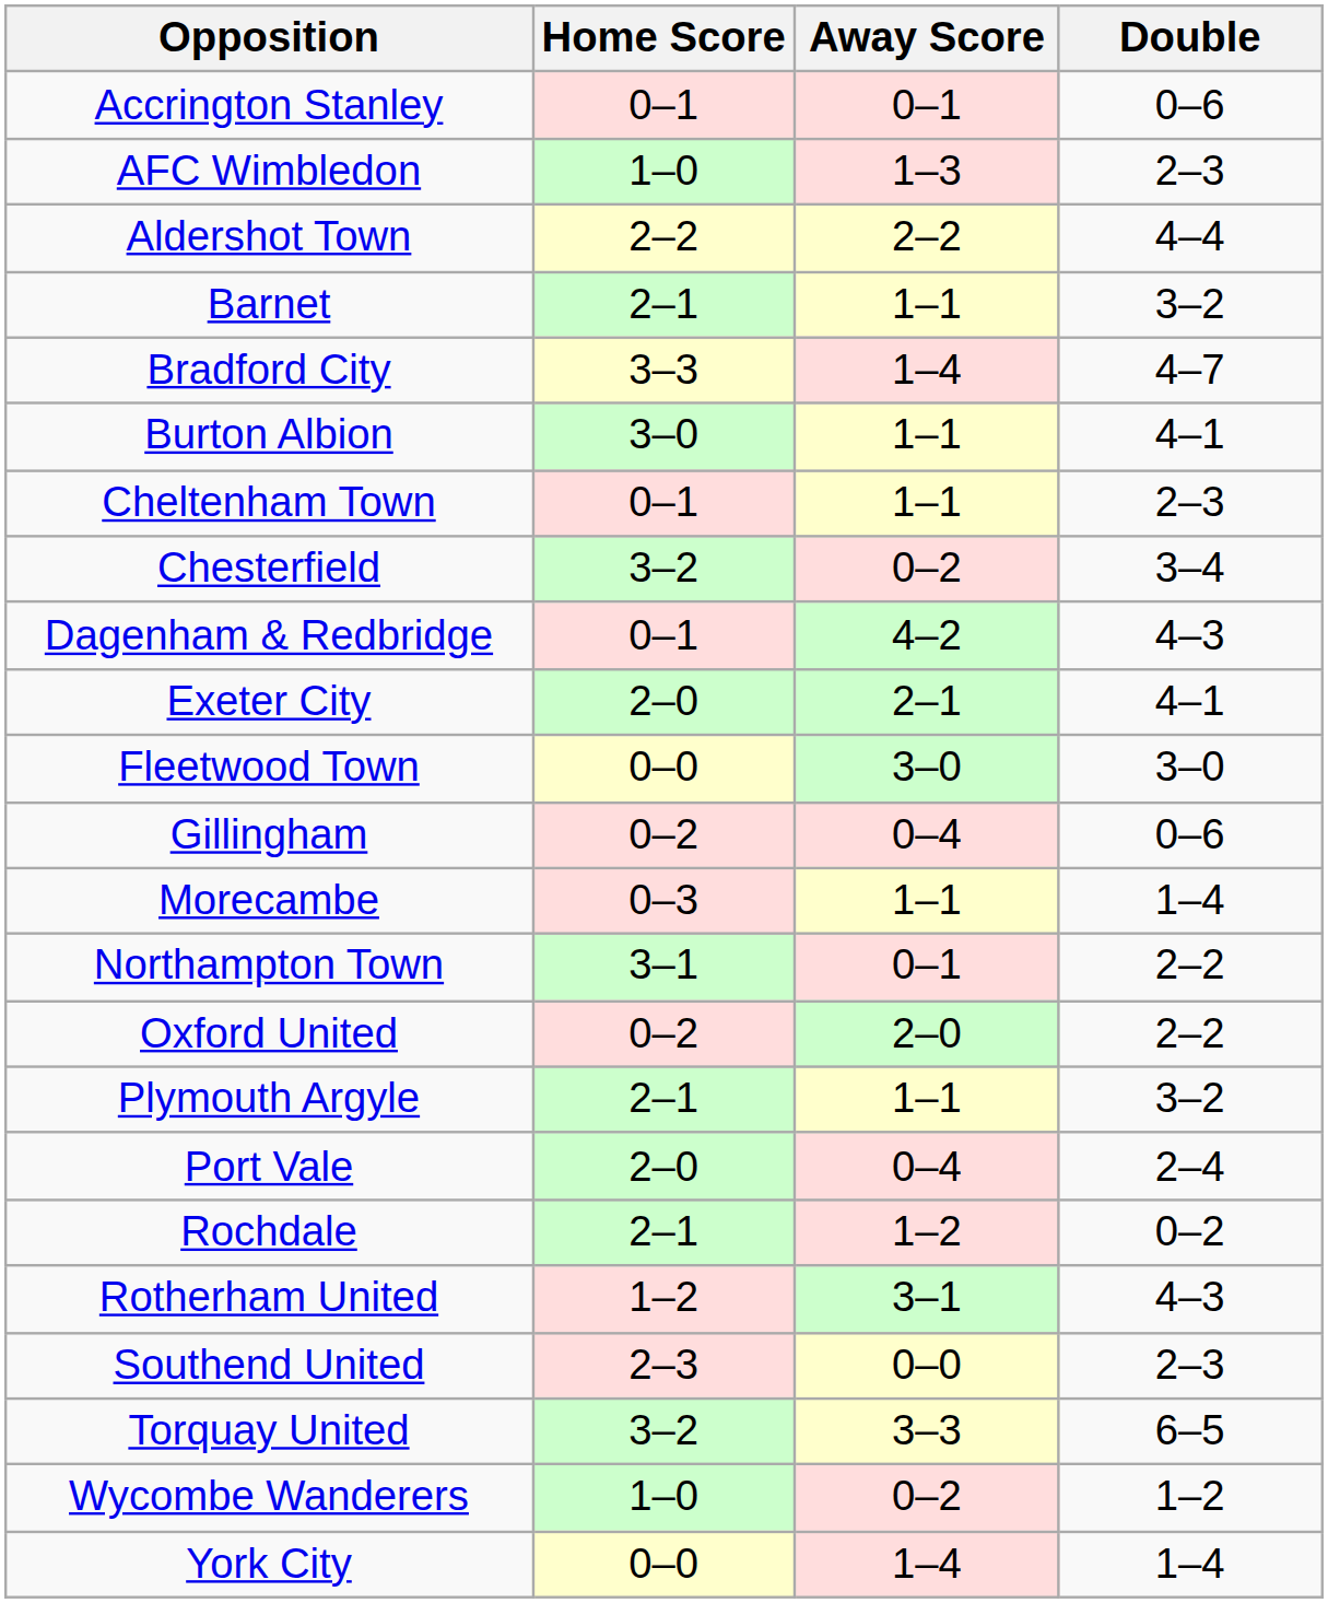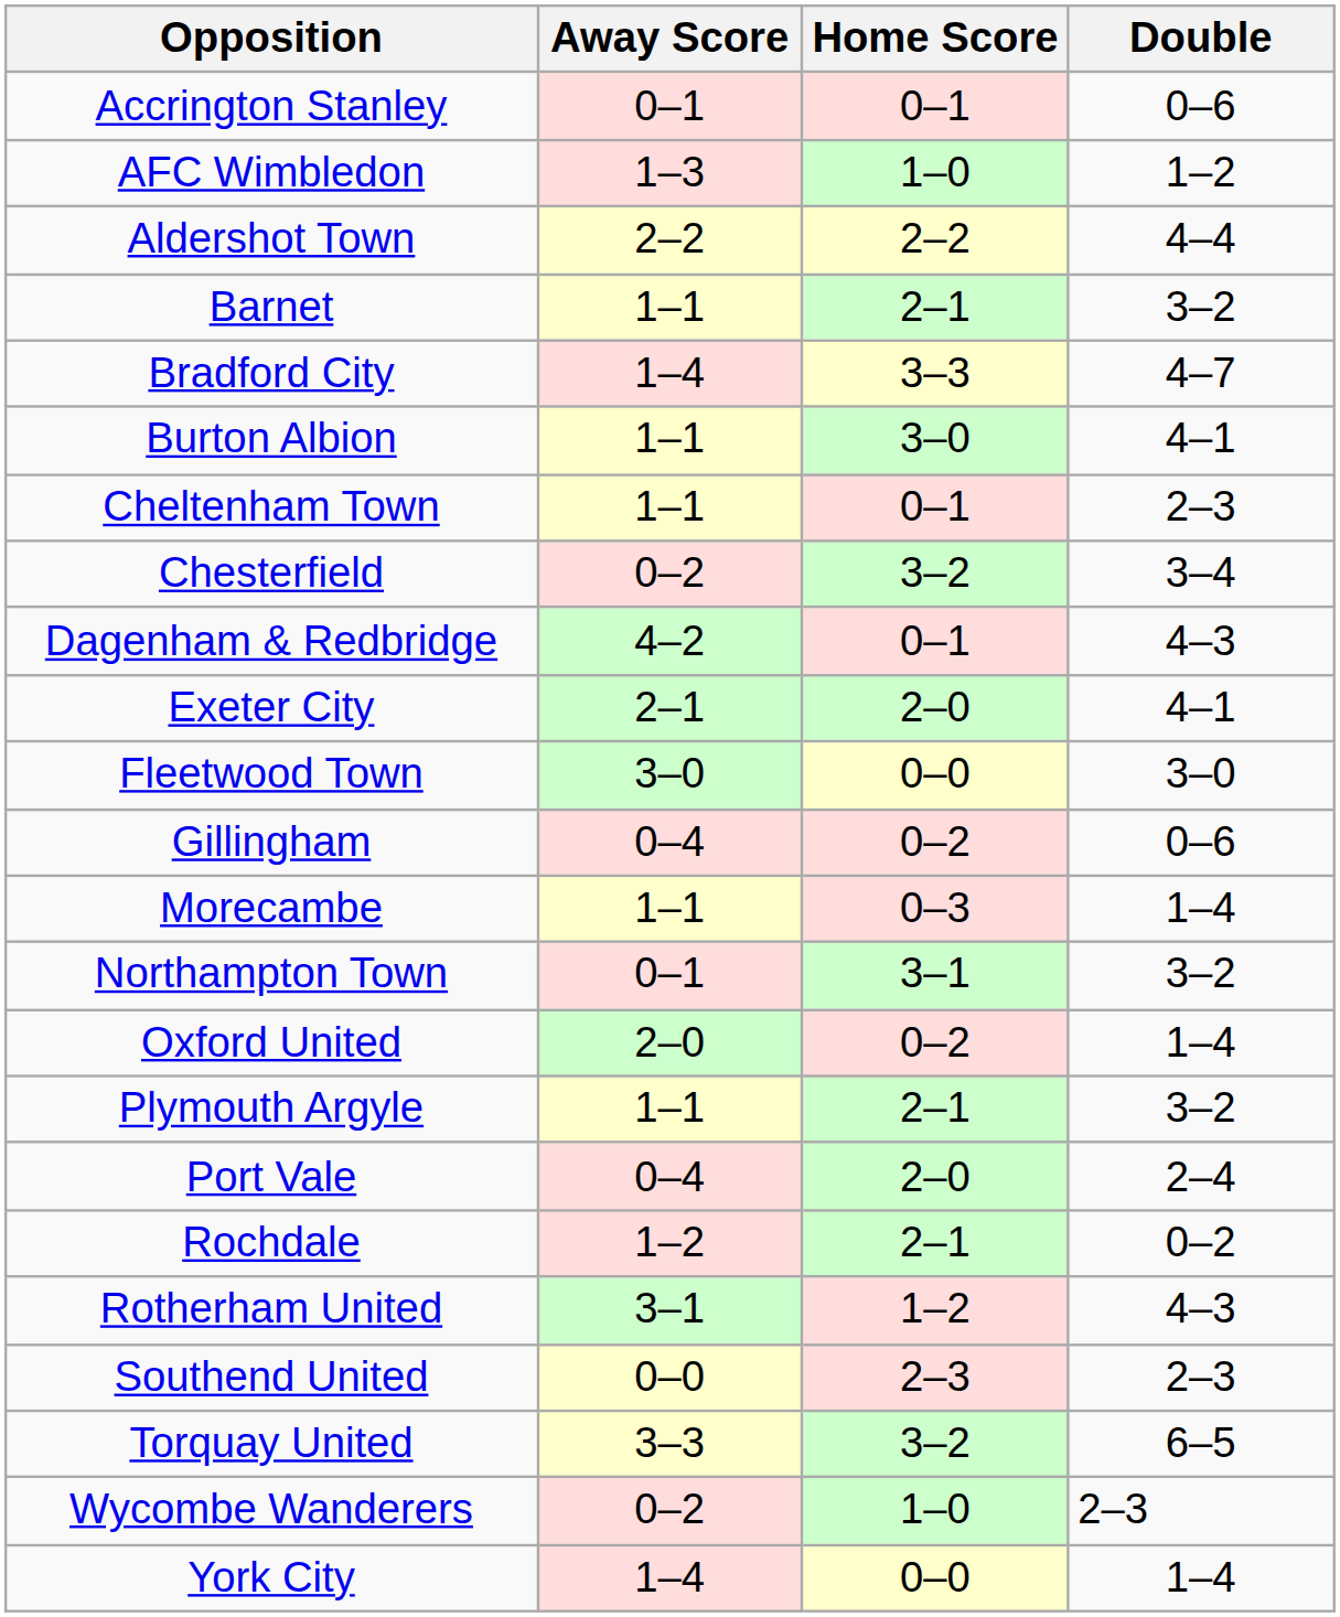columns swapped: Home Score <-> Away Score
AFC Wimbledon | Double: 2–3 -> 1–2
Northampton Town | Double: 2–2 -> 3–2
Oxford United | Double: 2–2 -> 1–4
Wycombe Wanderers | Double: 1–2 -> 2–3
